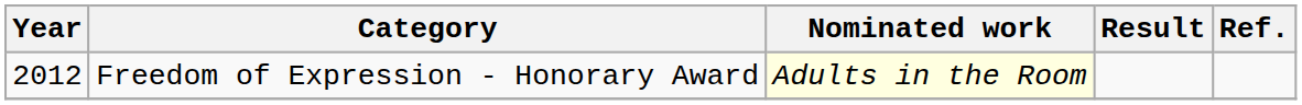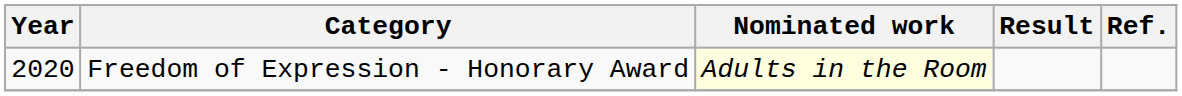Freedom of Expression - Honorary Award | Year: 2012 -> 2020
